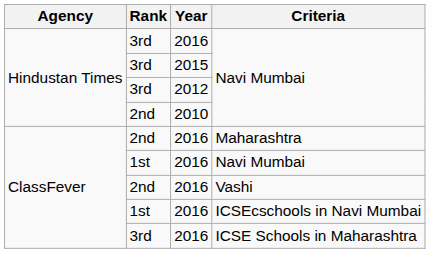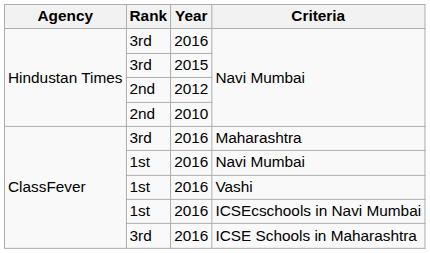2012 / Navi Mumbai | Rank: 3rd -> 2nd
Maharashtra | Rank: 2nd -> 3rd
Vashi | Rank: 2nd -> 1st
